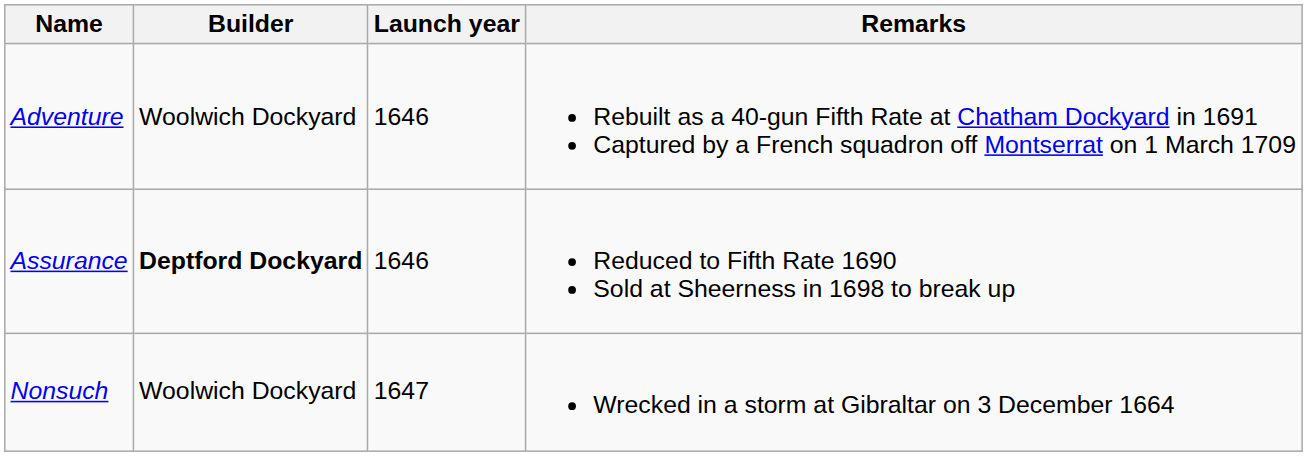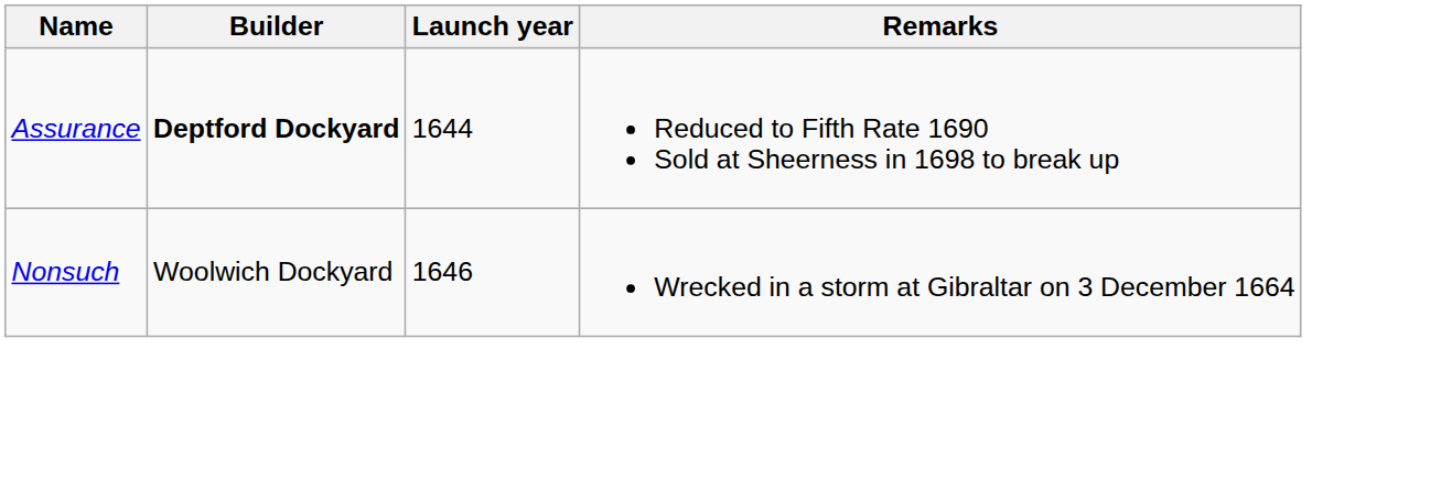- row: Adventure | Woolwich Dockyard | 1646 | Rebuilt as a 40-gun Fifth Rate at Chatham Dockyard in 1691 Captured by a French squadron off Montserrat on 1 March 1709
Assurance | Launch year: 1646 -> 1644
Nonsuch | Launch year: 1647 -> 1646
